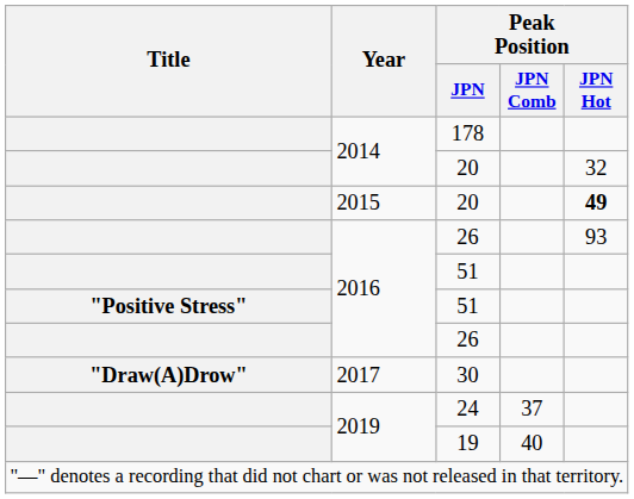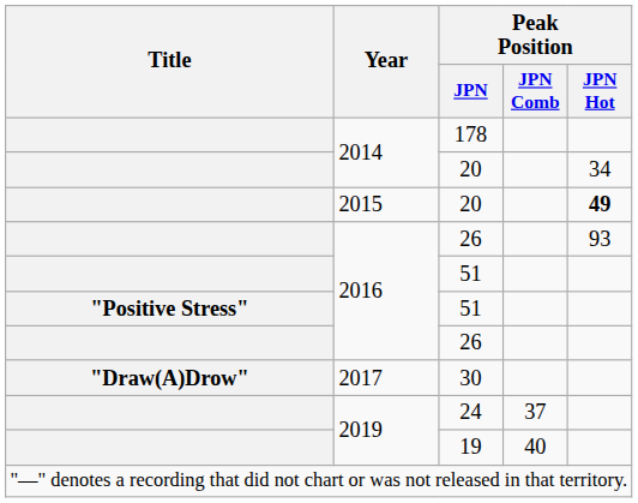2014 / 20 | Peak Position / JPN Hot: 32 -> 34
